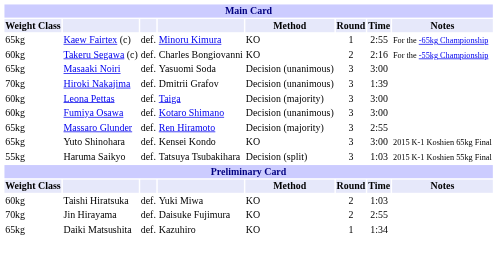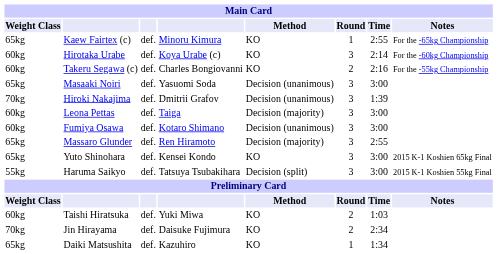+ row: 60kg | Hirotaka Urabe | def. | Koya Urabe (c) | KO | 3 | 2:14 | For the -60kg Championship
Haruma Saikyo | Time: 1:03 -> 3:00
Jin Hirayama | Time: 2:55 -> 2:34
